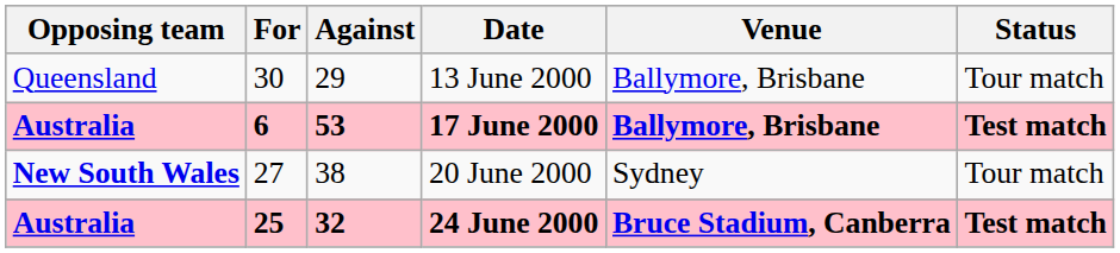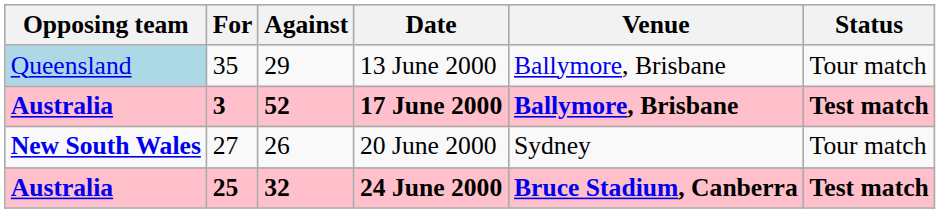13 June 2000 | Opposing team: no background -> lightblue background
13 June 2000 | For: 30 -> 35
17 June 2000 | For: 6 -> 3
17 June 2000 | Against: 53 -> 52
20 June 2000 | Against: 38 -> 26
